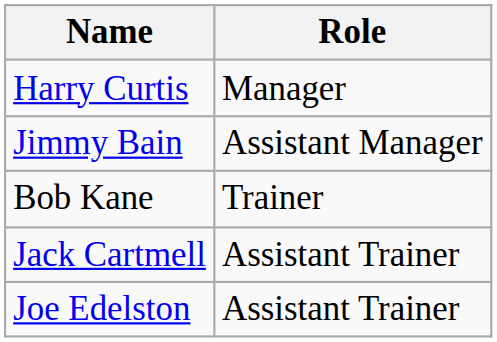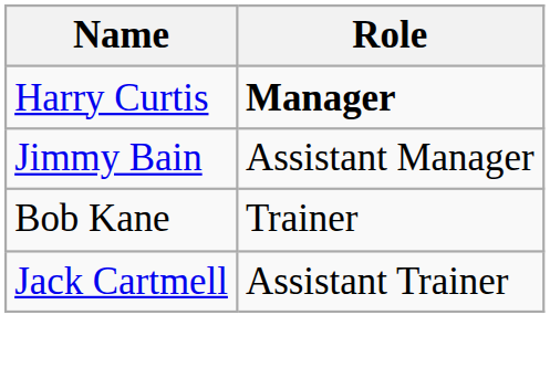Harry Curtis | Role: normal -> bold
- row: Joe Edelston | Assistant Trainer
